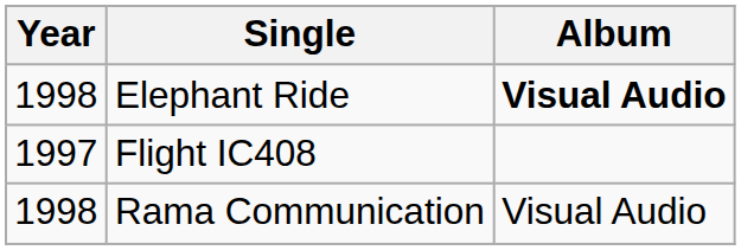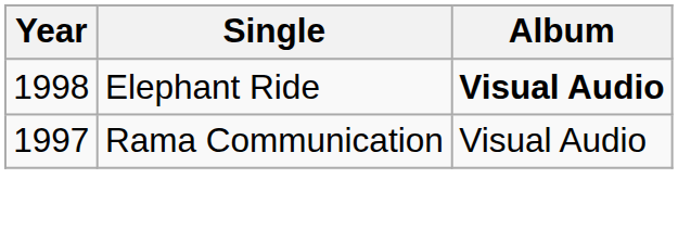- row: 1997 | Flight IC408
Rama Communication | Year: 1998 -> 1997
